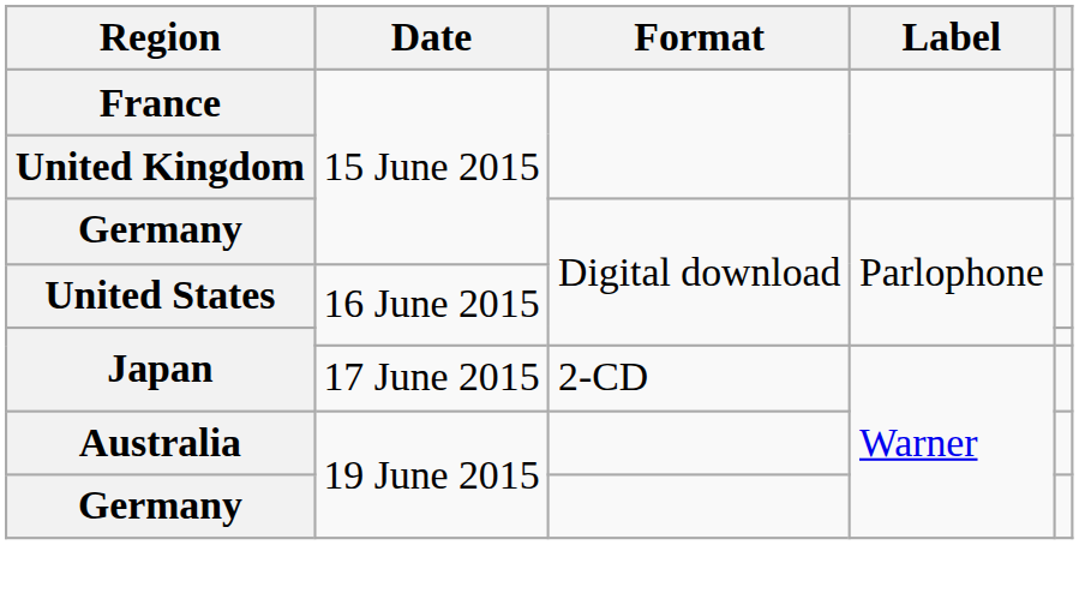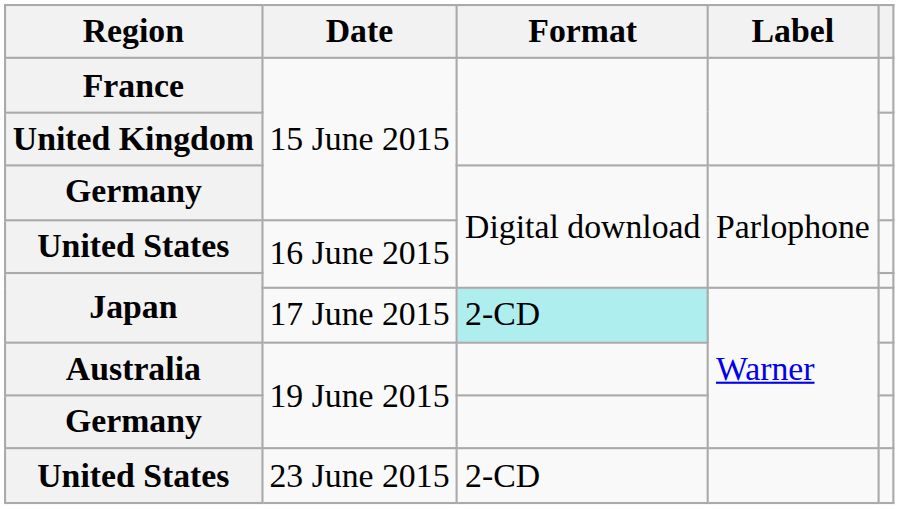Japan / 17 June 2015 | Format: no background -> paleturquoise background
+ row: United States | 23 June 2015 | 2-CD
